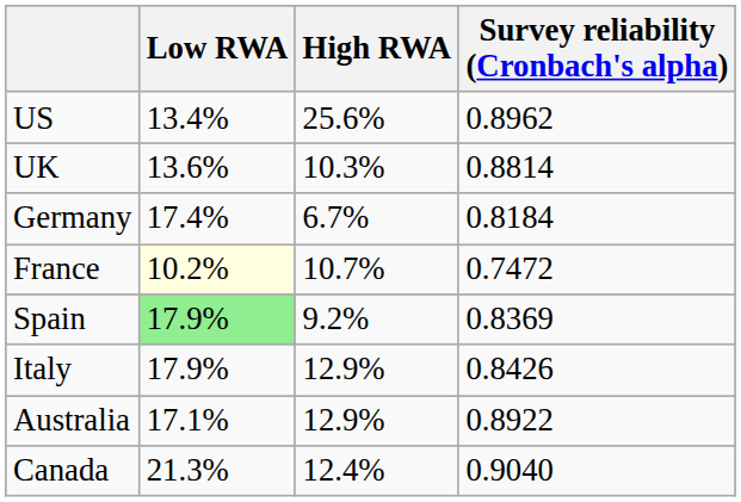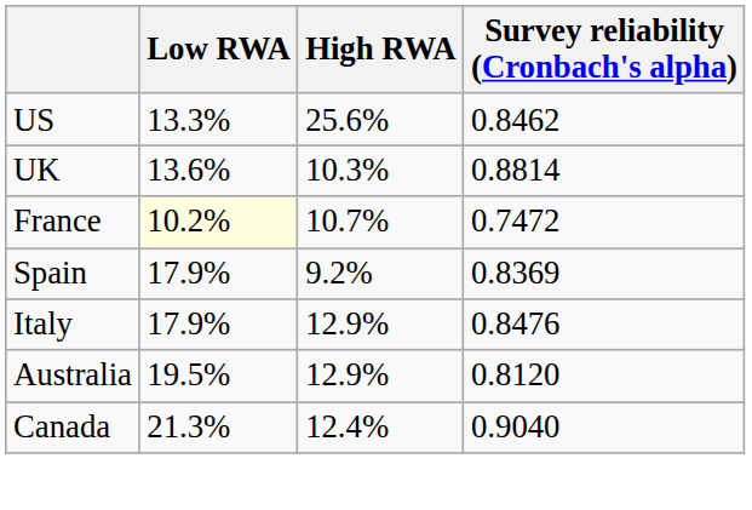US | Low RWA: 13.4% -> 13.3%
US | Survey reliability (Cronbach's alpha): 0.8962 -> 0.8462
- row: Germany | 17.4% | 6.7% | 0.8184
Spain | Low RWA: lightgreen background -> no background
Italy | Survey reliability (Cronbach's alpha): 0.8426 -> 0.8476
Australia | Low RWA: 17.1% -> 19.5%
Australia | Survey reliability (Cronbach's alpha): 0.8922 -> 0.8120
